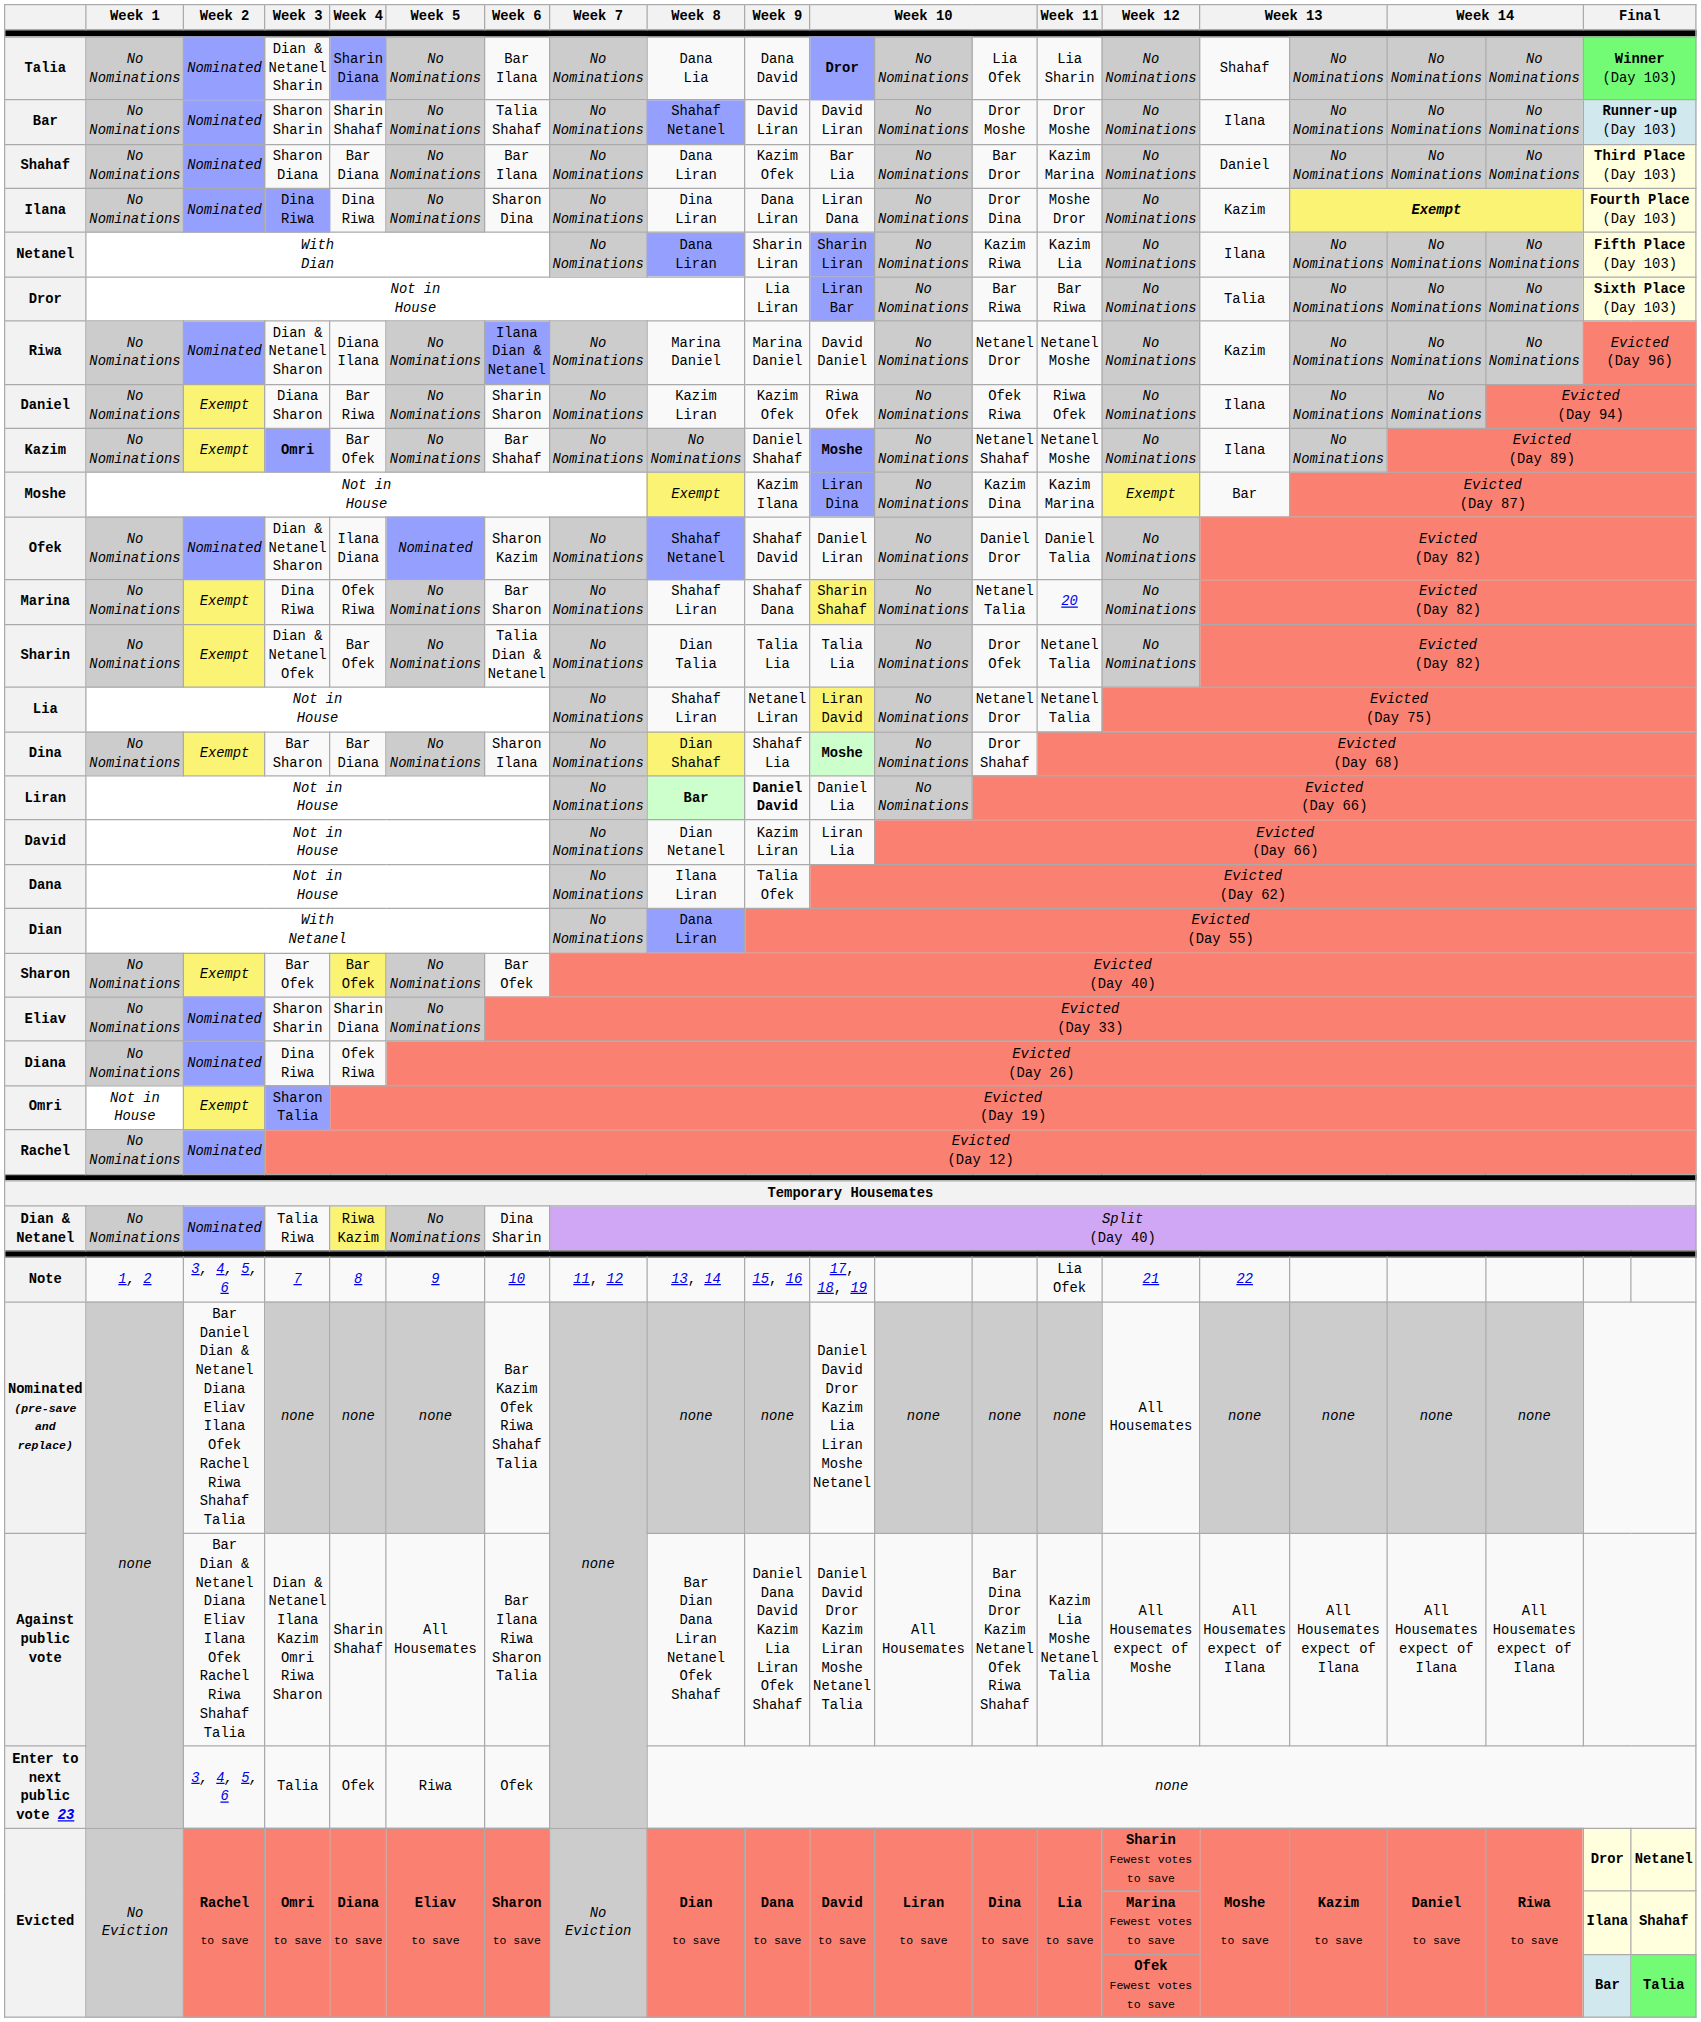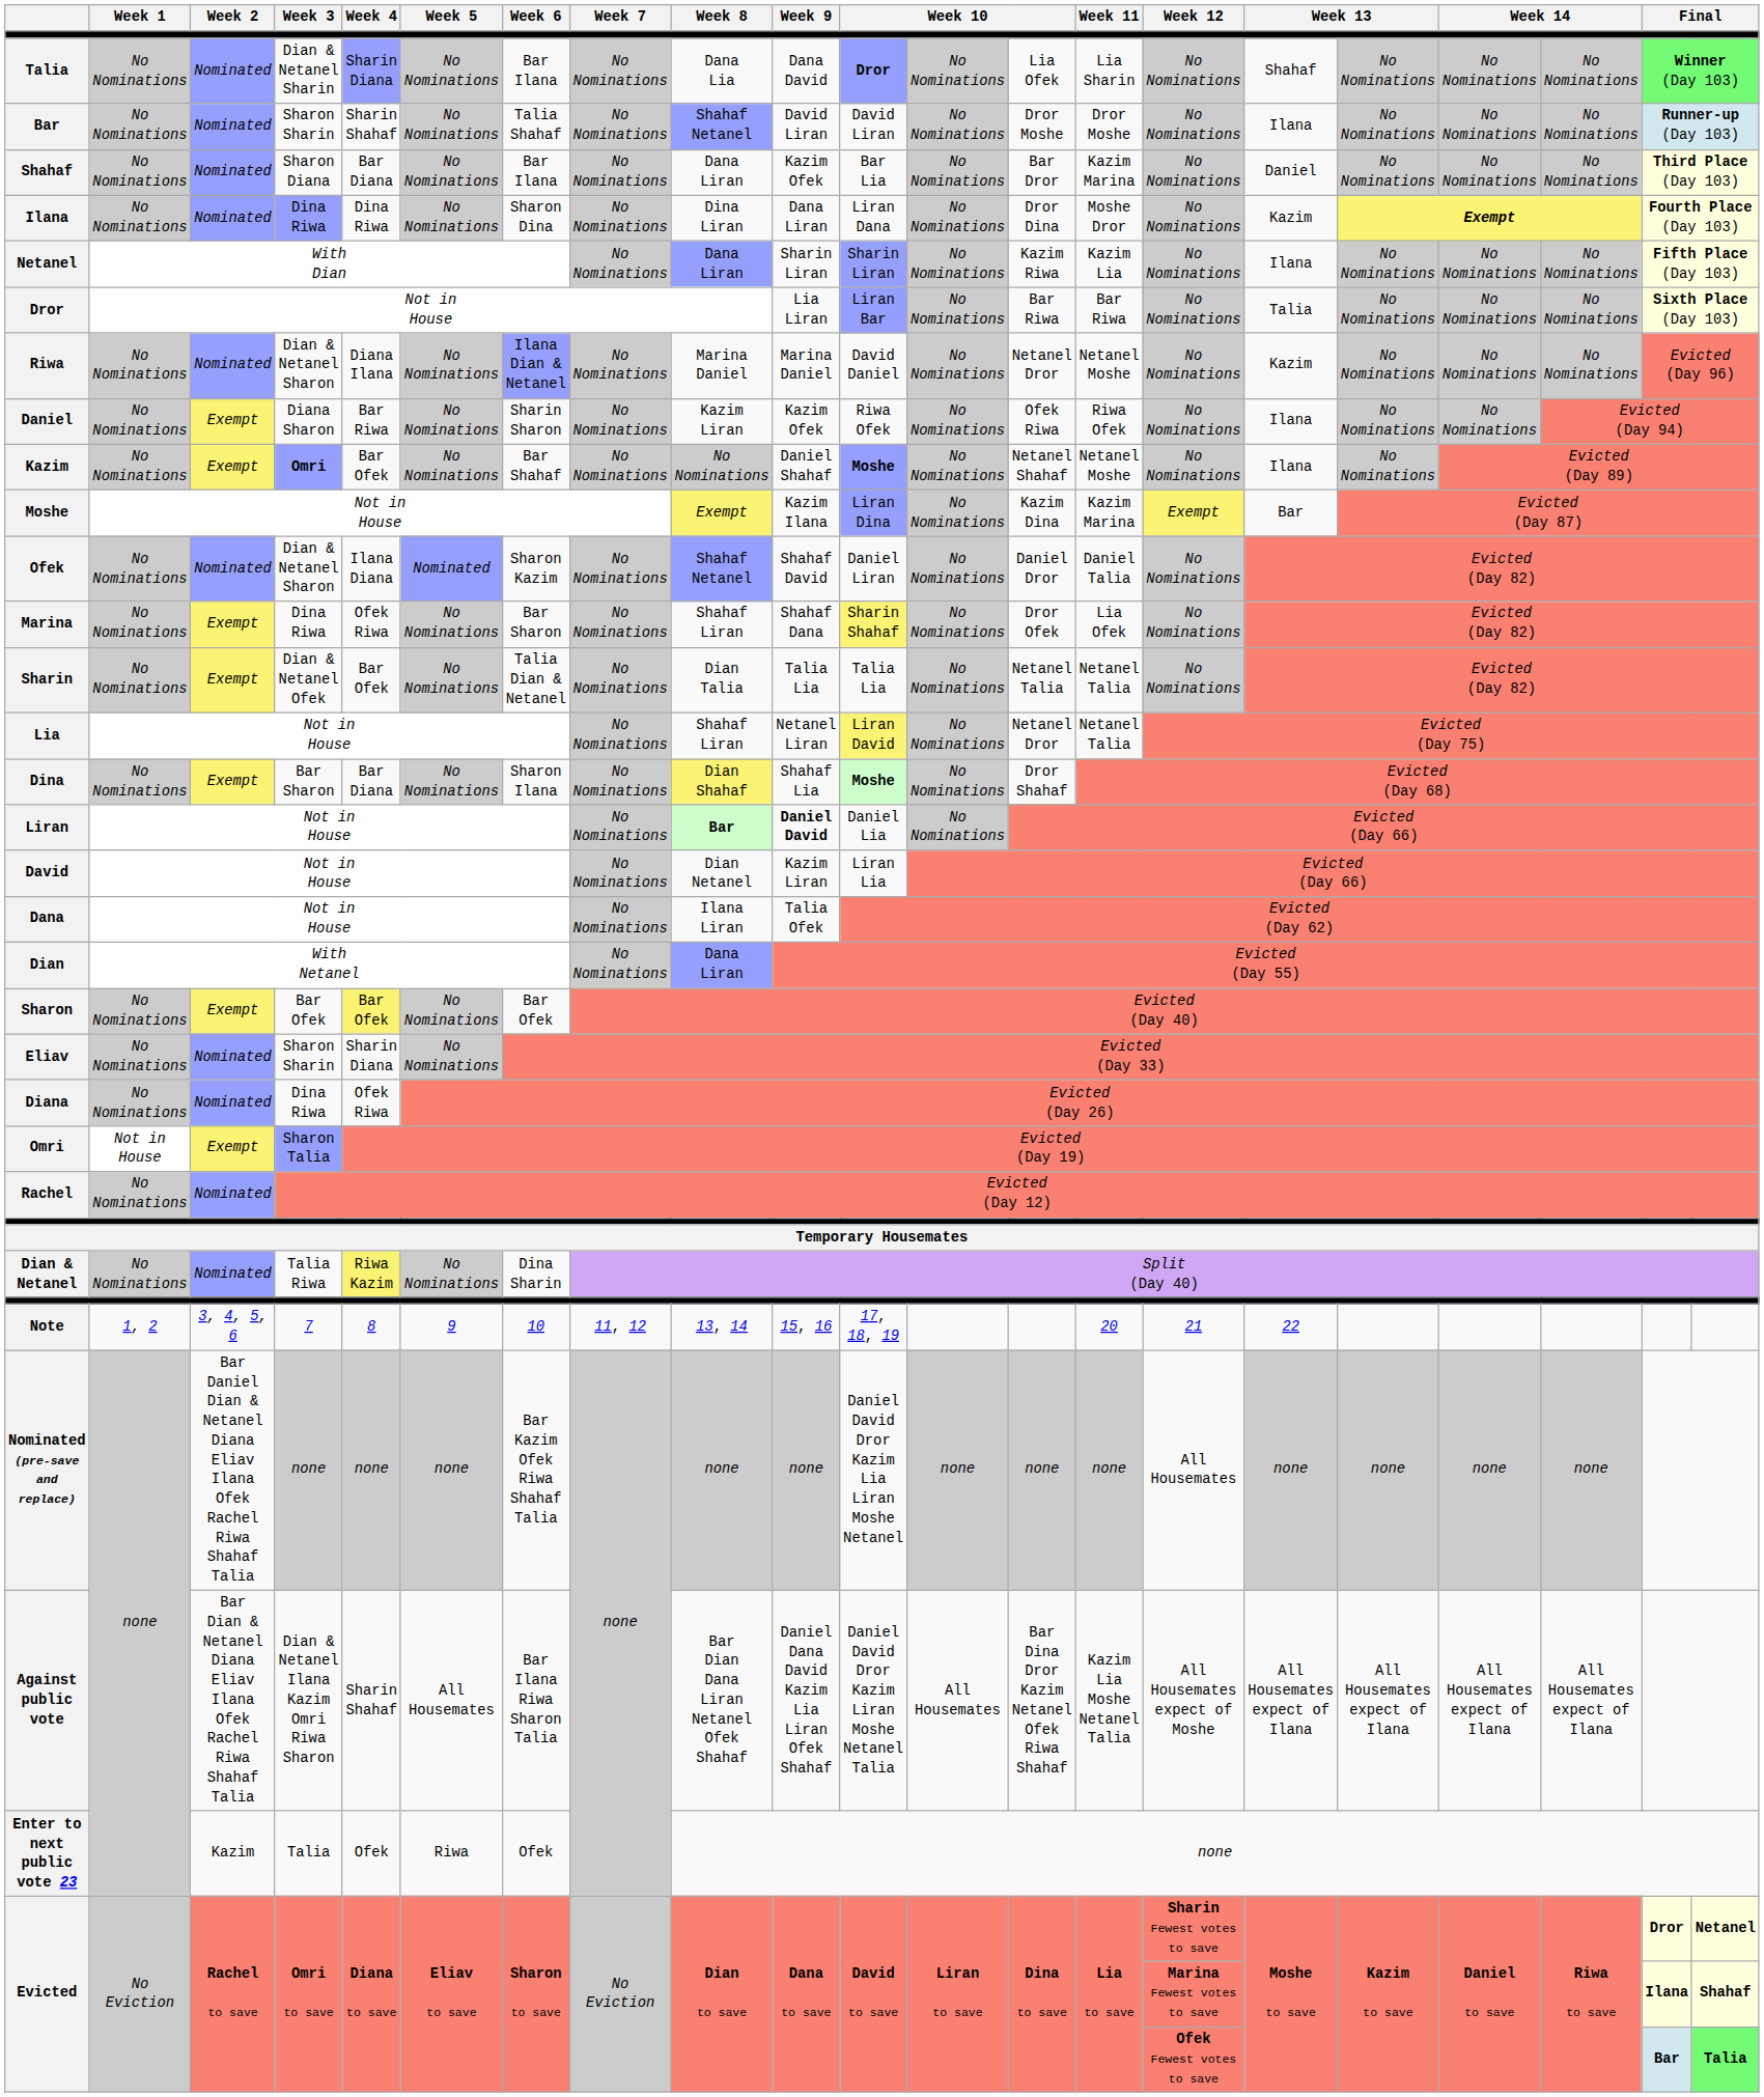Marina | column 13: Netanel Talia -> Dror Ofek
Marina | Week 11: 20 -> Lia Ofek
Sharin | column 13: Dror Ofek -> Netanel Talia
Note | Week 11: Lia Ofek -> 20
Enter to next public vote 23 | Week 2: 3, 4, 5, 6 -> Kazim
